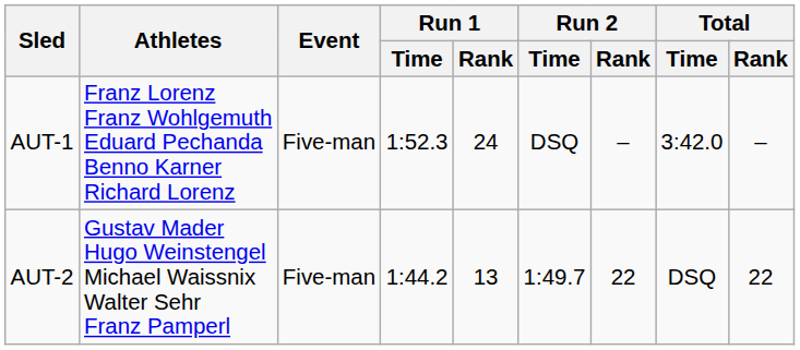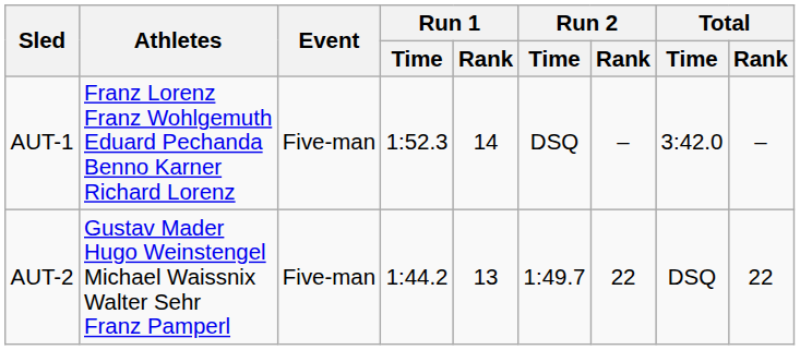AUT-1 | Run 1 / Rank: 24 -> 14
